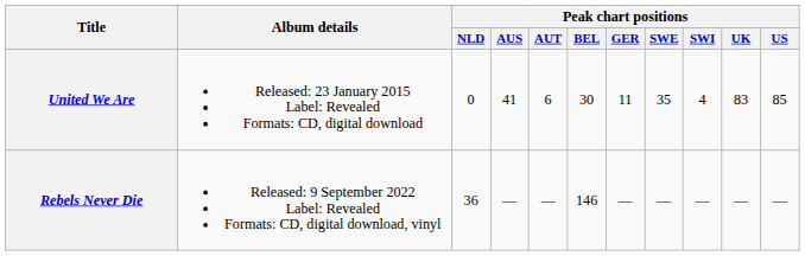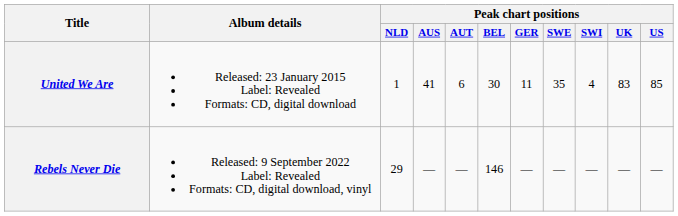United We Are | Peak chart positions / NLD: 0 -> 1
Rebels Never Die | Peak chart positions / NLD: 36 -> 29
